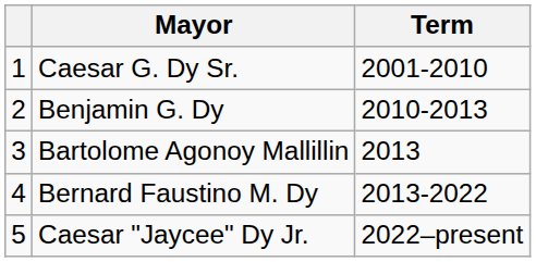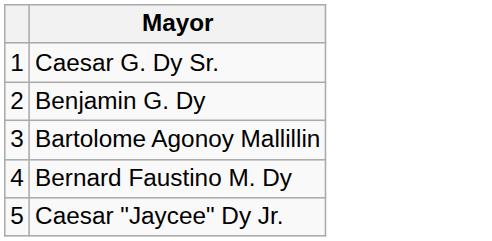- column: Term | 2001-2010 | 2010-2013 | 2013 | 2013-2022 | 2022–present
